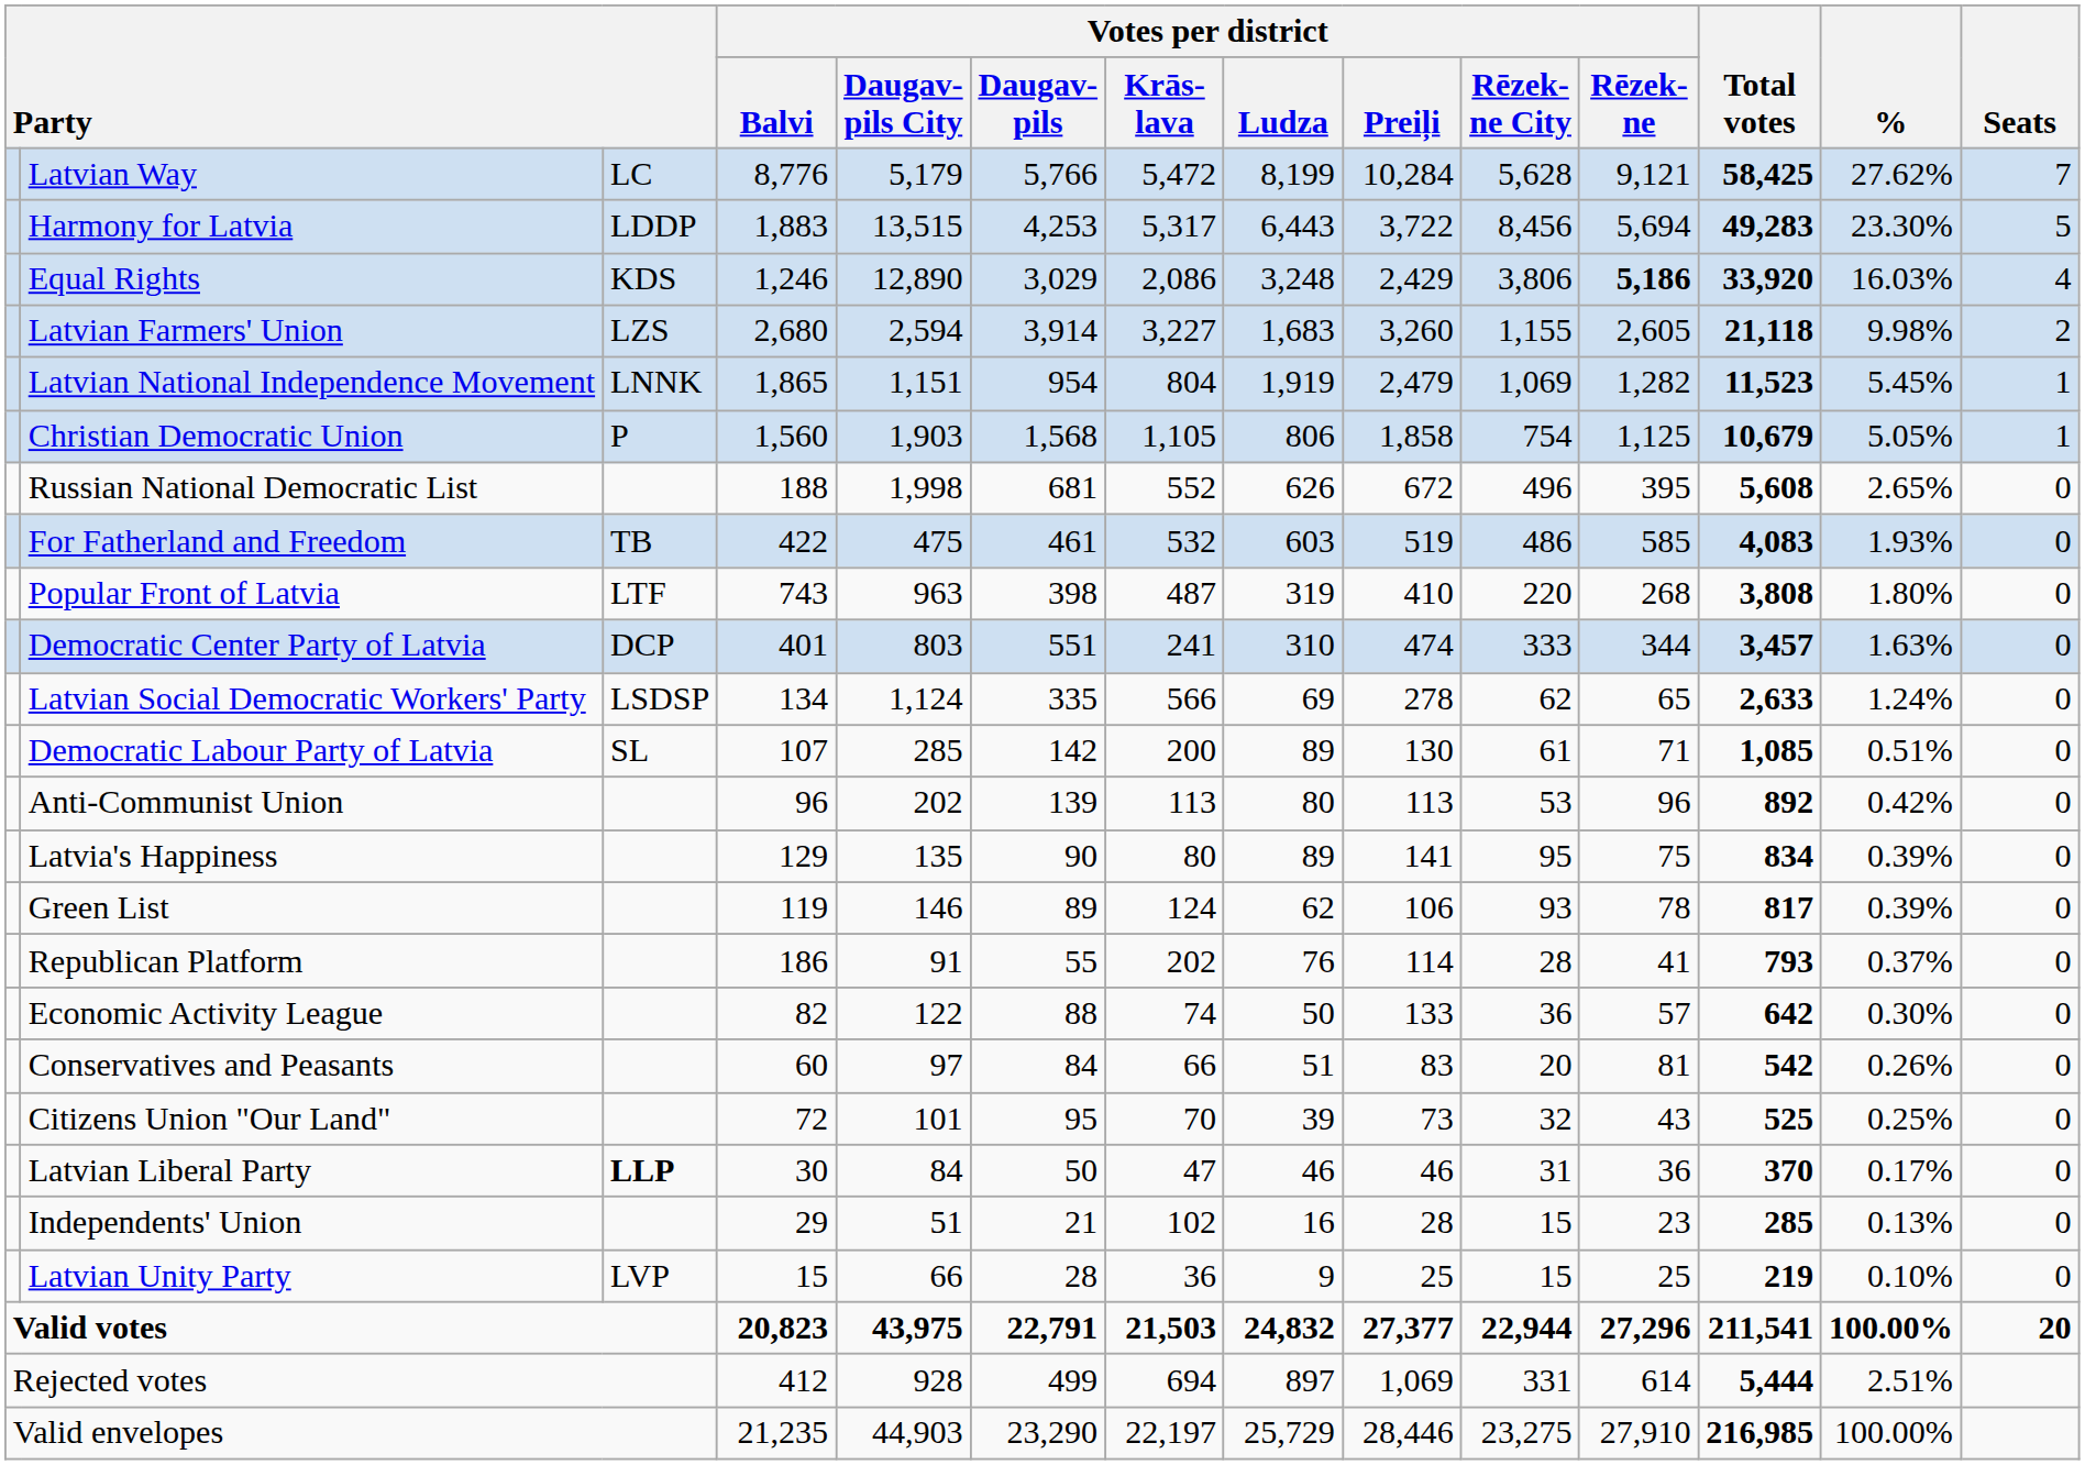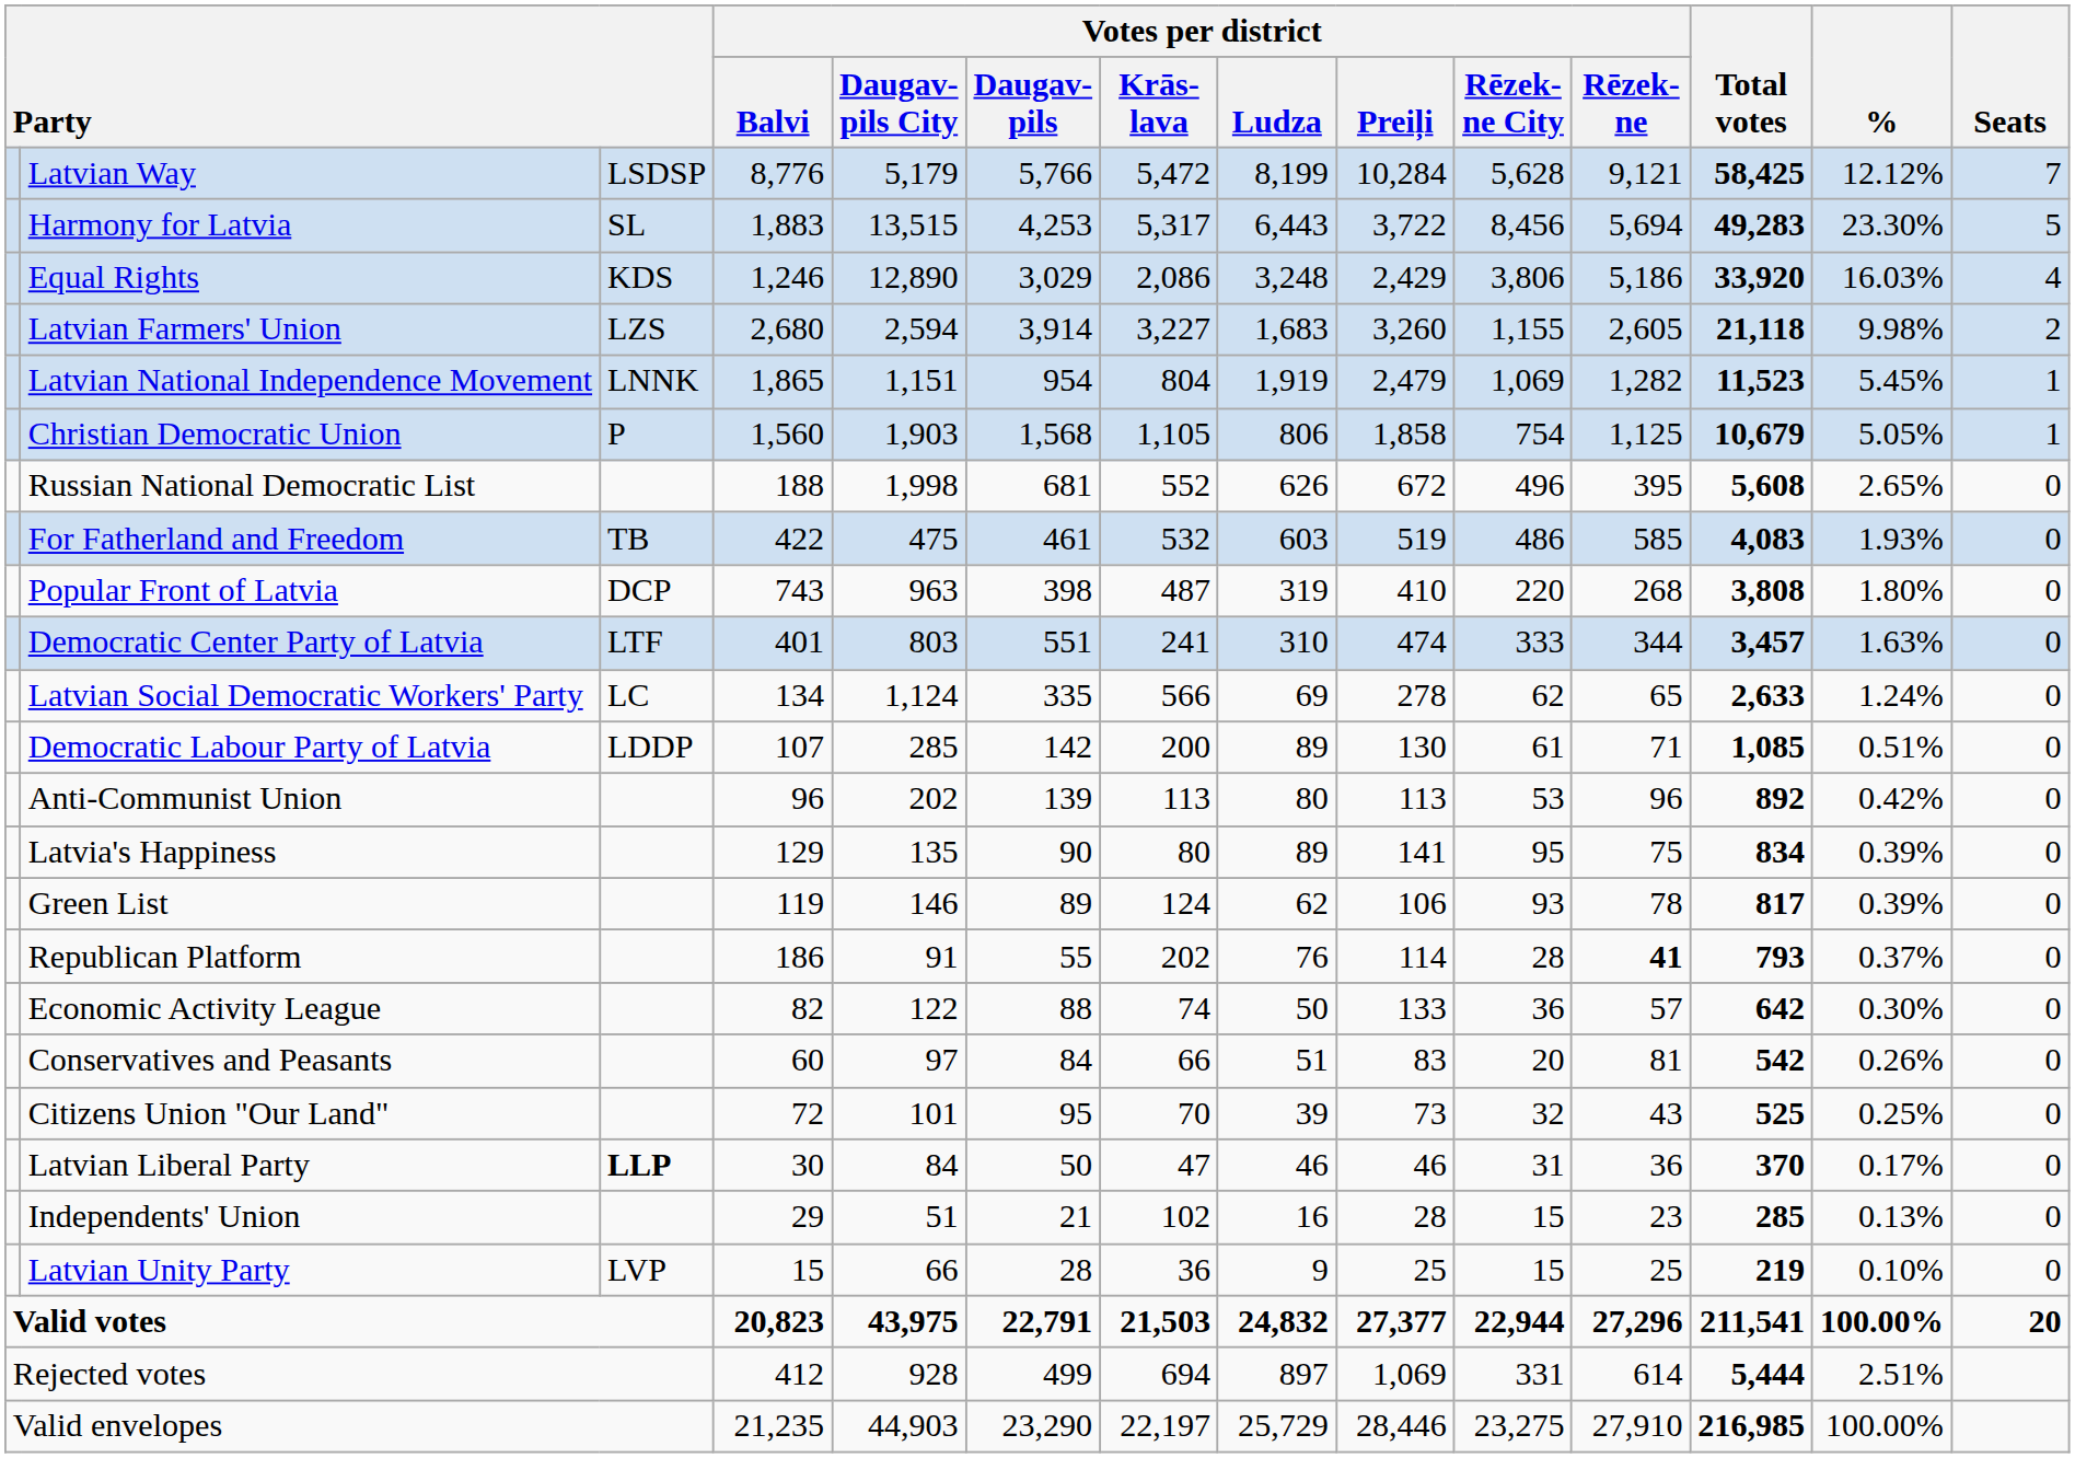Latvian Way | column 3: LC -> LSDSP
Latvian Way | %: 27.62% -> 12.12%
Harmony for Latvia | column 3: LDDP -> SL
Equal Rights | Votes per district / Rēzek- ne: bold -> normal
Popular Front of Latvia | column 3: LTF -> DCP
Democratic Center Party of Latvia | column 3: DCP -> LTF
Latvian Social Democratic Workers' Party | column 3: LSDSP -> LC
Democratic Labour Party of Latvia | column 3: SL -> LDDP
Republican Platform | Votes per district / Rēzek- ne: normal -> bold
